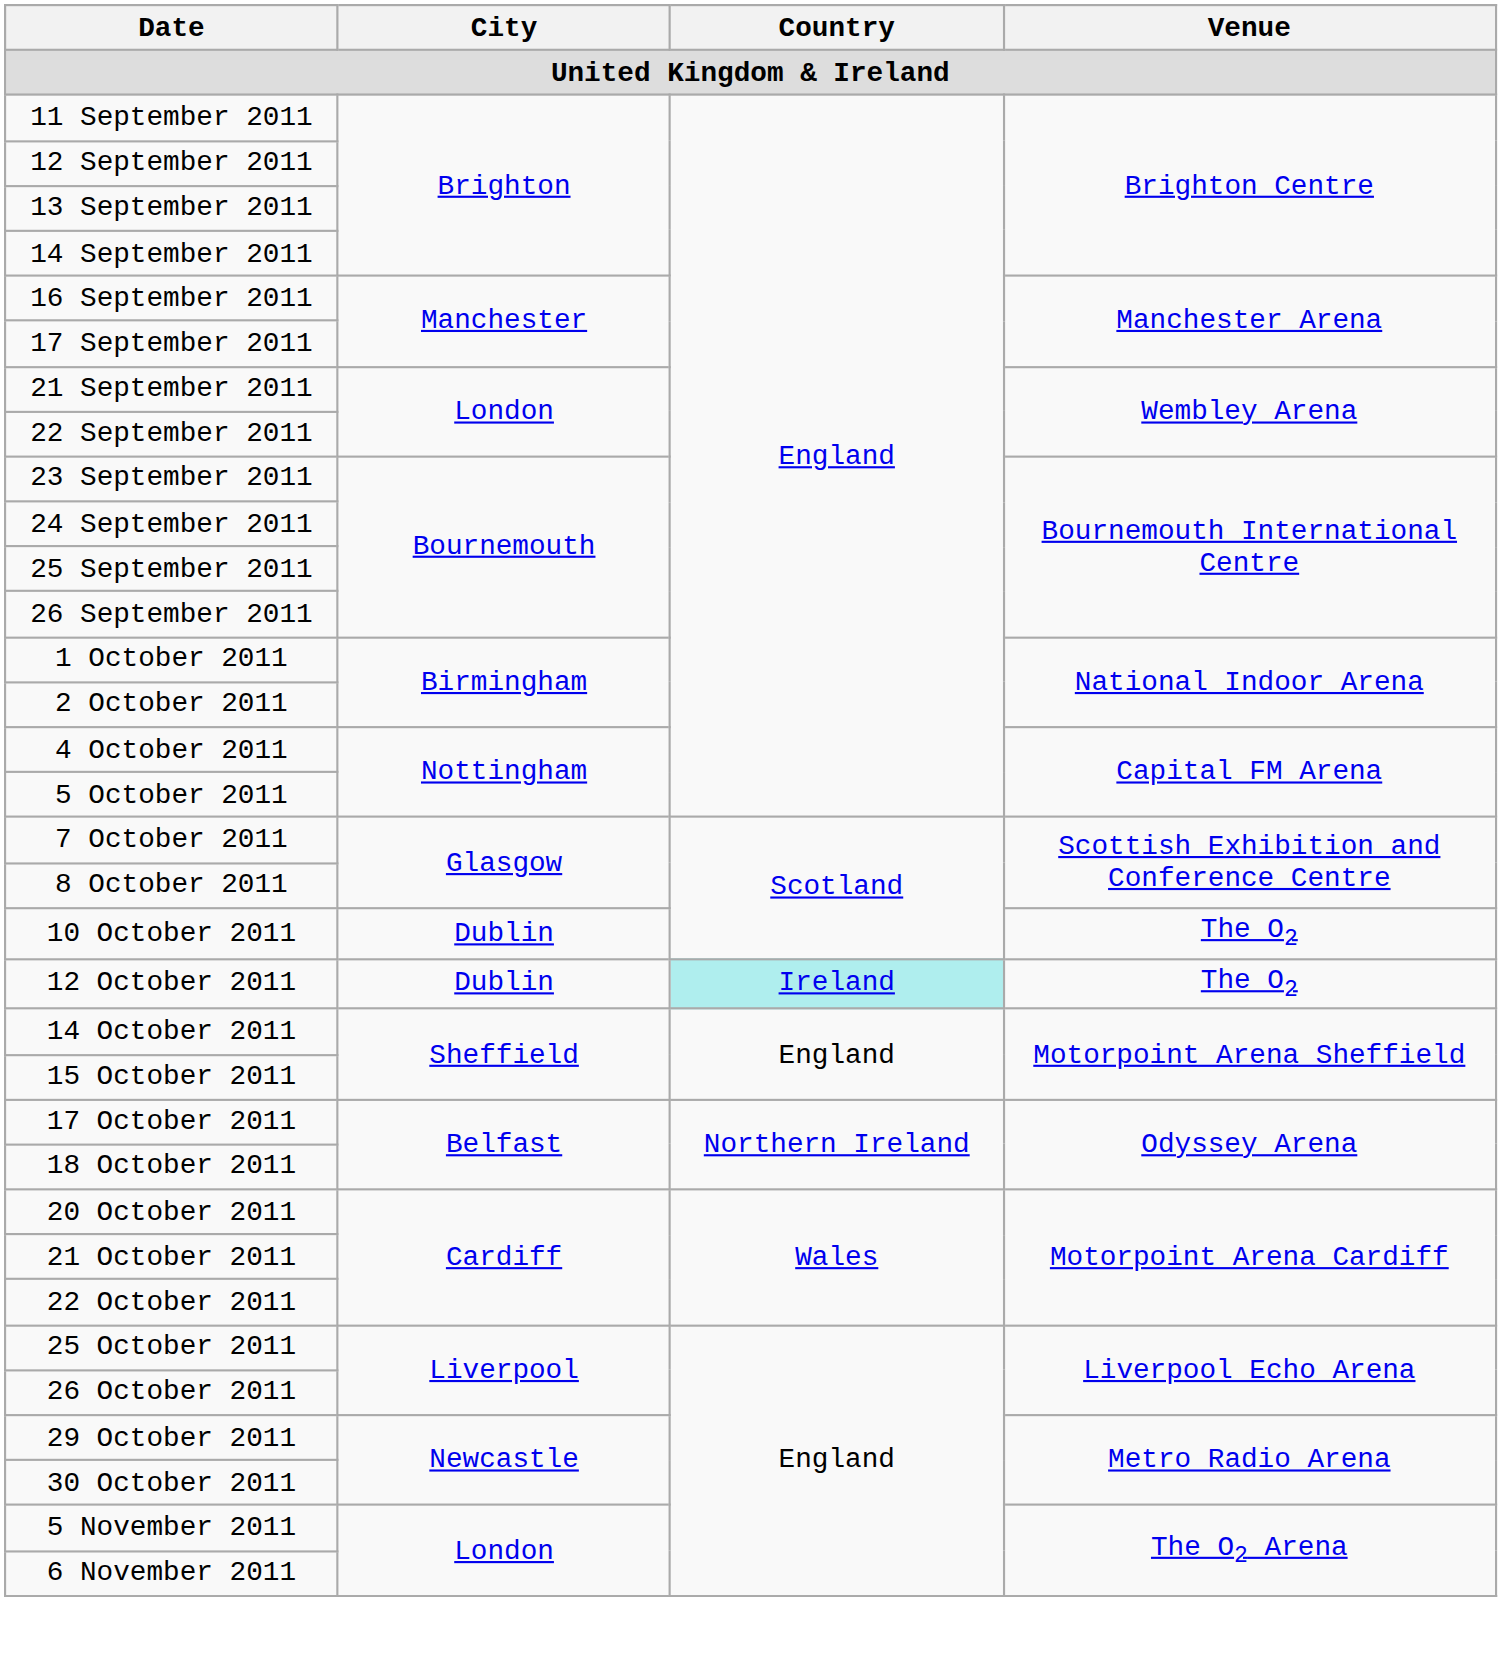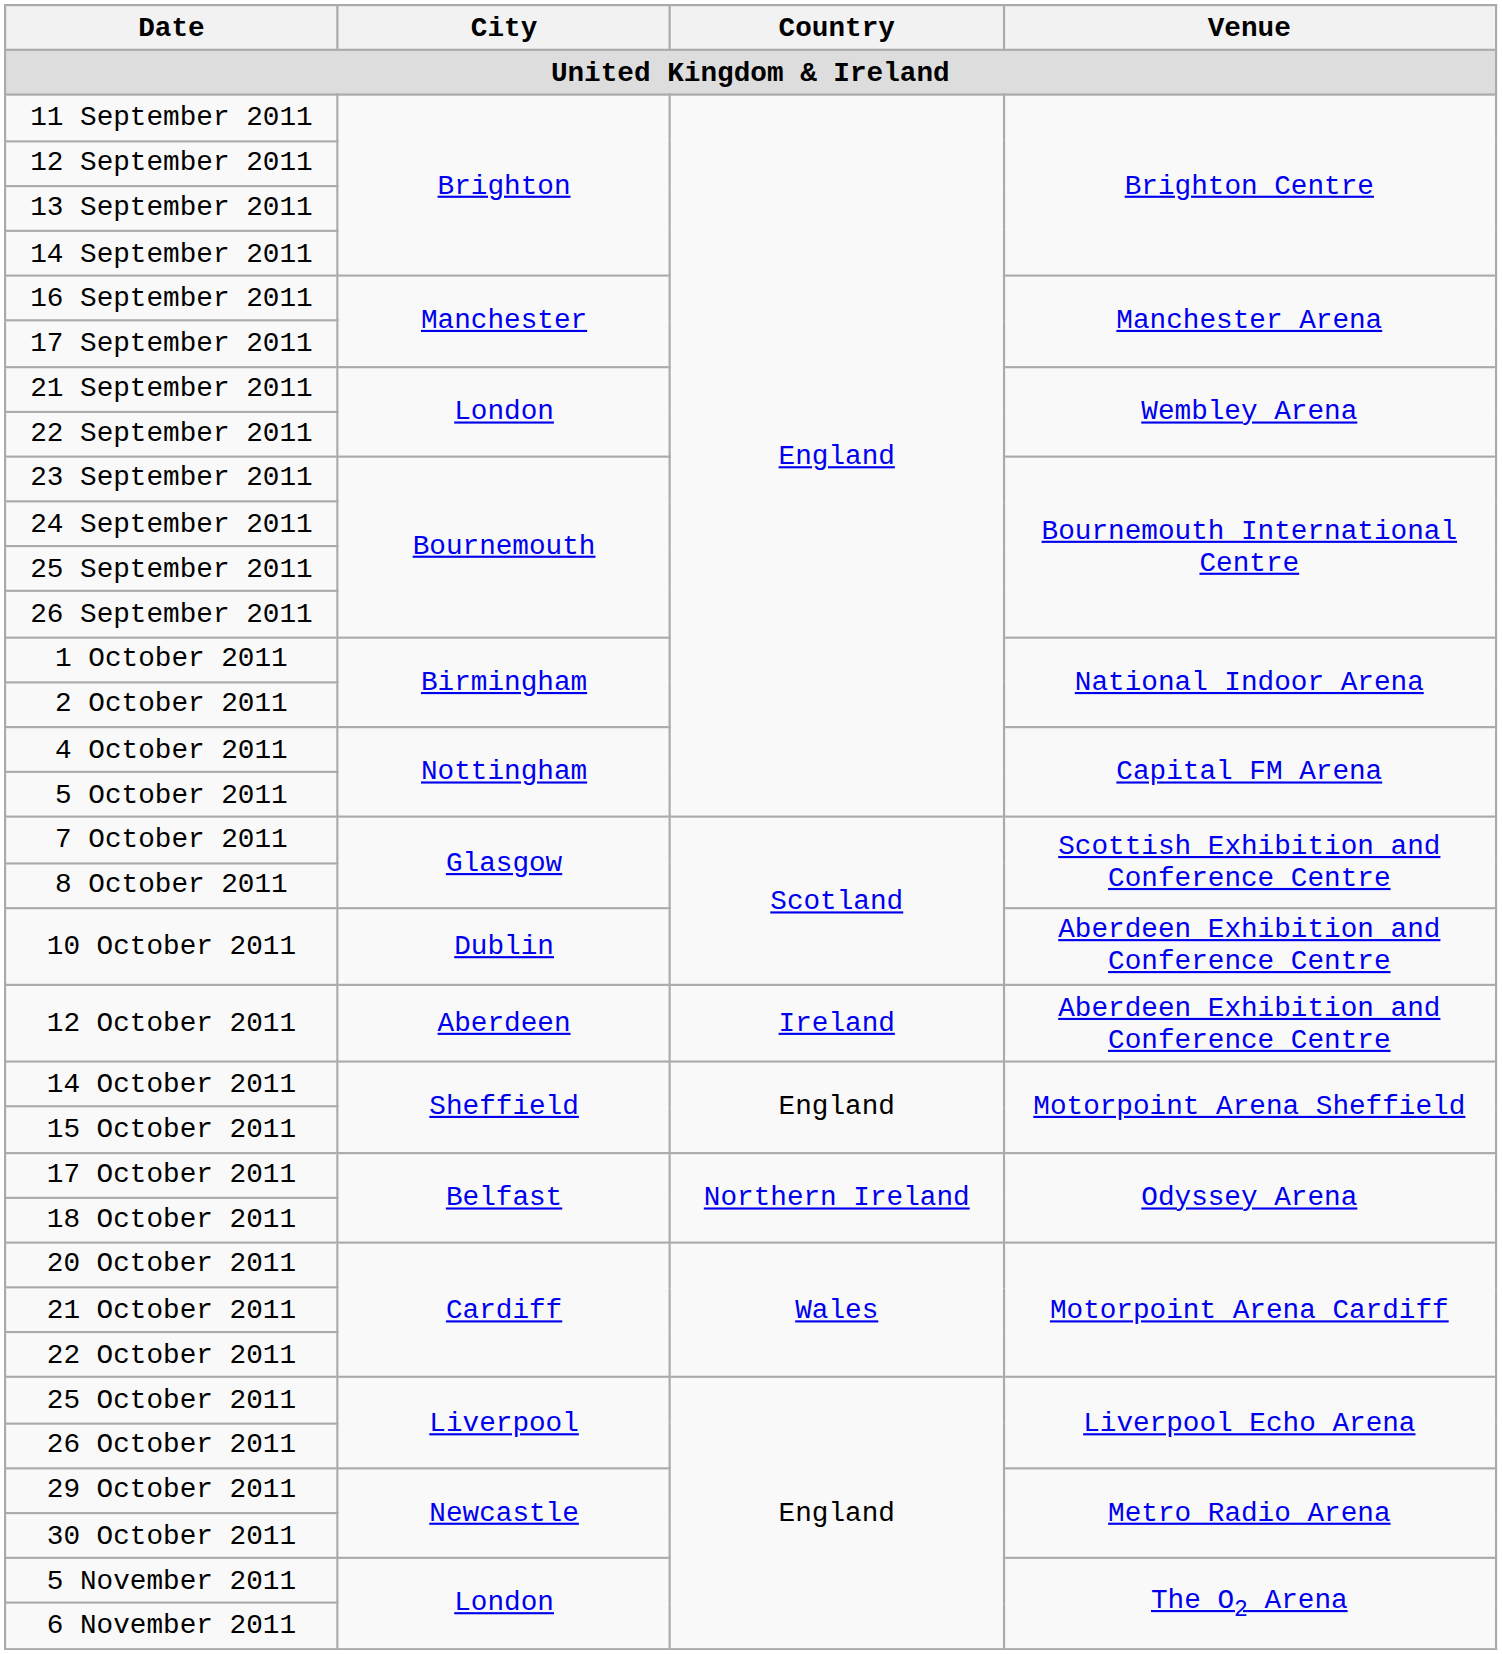10 October 2011 | Venue: The O2 -> Aberdeen Exhibition and Conference Centre
12 October 2011 | City: Dublin -> Aberdeen
12 October 2011 | Country: paleturquoise background -> no background
12 October 2011 | Venue: The O2 -> Aberdeen Exhibition and Conference Centre
